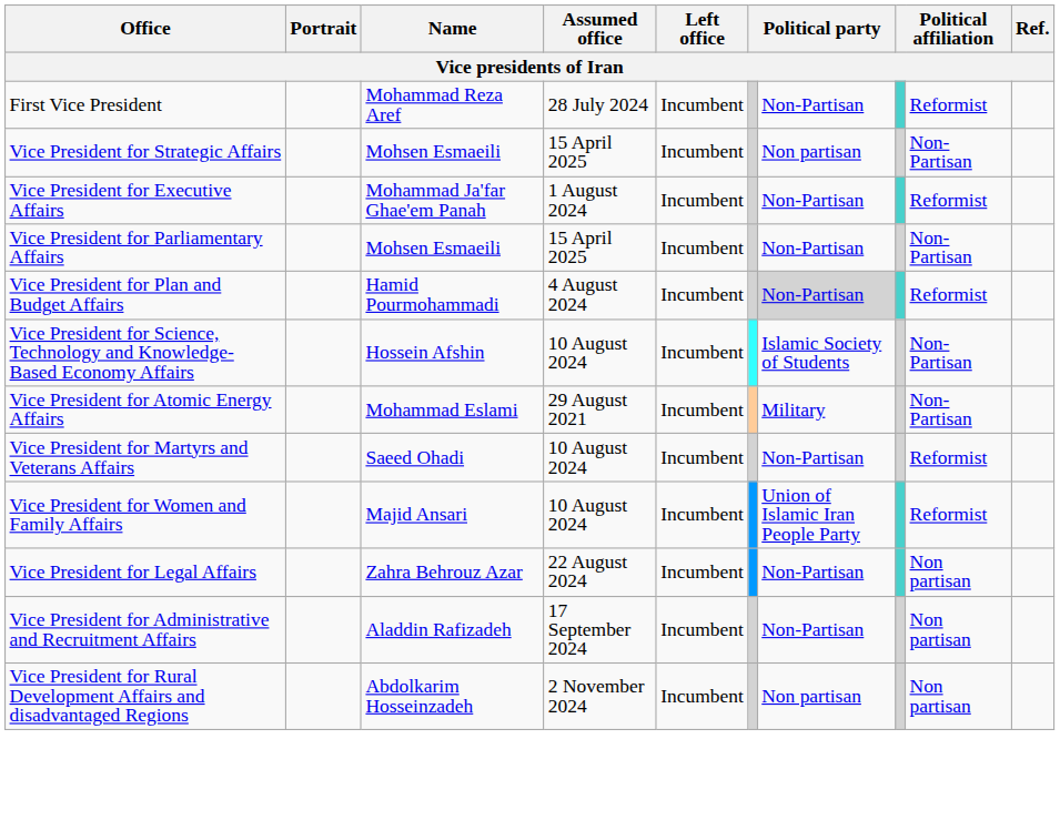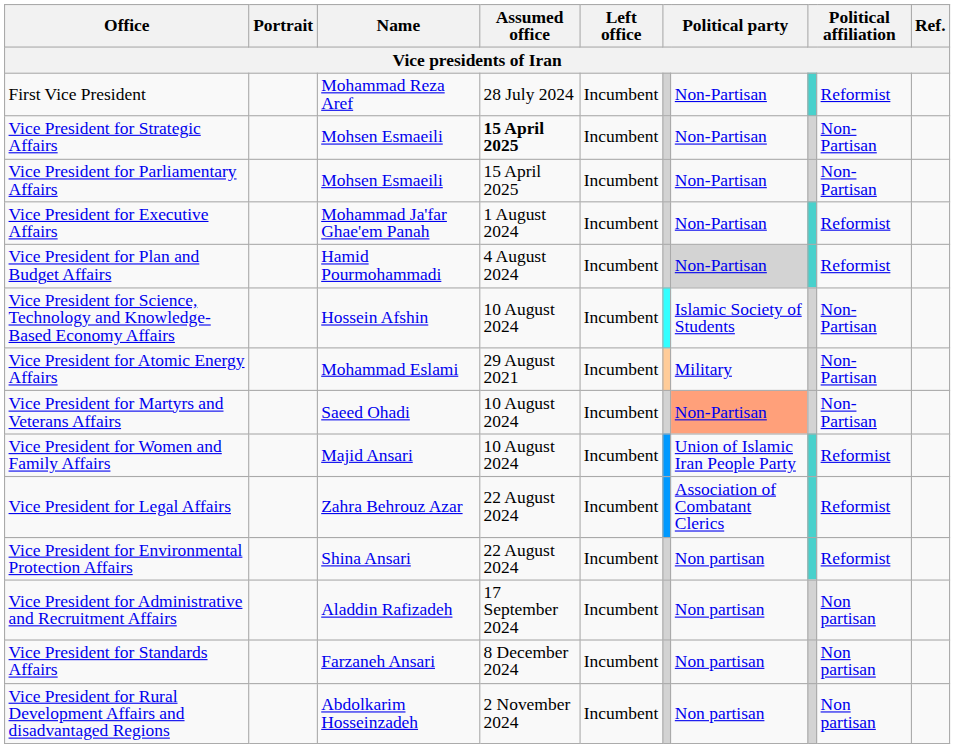Vice President for Strategic Affairs | Assumed office: normal -> bold
Vice President for Strategic Affairs | column 7: Non partisan -> Non-Partisan
rows swapped: Vice President for Executive Affairs <-> Vice President for Parliamentary Affairs
Vice President for Martyrs and Veterans Affairs | column 7: no background -> lightsalmon background
Vice President for Martyrs and Veterans Affairs | column 9: Reformist -> Non-Partisan
Vice President for Legal Affairs | column 7: Non-Partisan -> Association of Combatant Clerics
Vice President for Legal Affairs | column 9: Non partisan -> Reformist
+ row: Vice President for Environmental Protection Affairs | Shina Ansari | 22 August 2024 | Incumbent | Non partisan | Reformist
Vice President for Administrative and Recruitment Affairs | column 7: Non-Partisan -> Non partisan
+ row: Vice President for Standards Affairs | Farzaneh Ansari | 8 December 2024 | Incumbent | Non partisan | Non partisan
